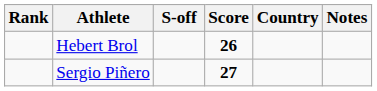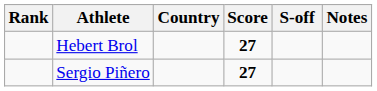columns swapped: Country <-> S-off
Hebert Brol | Score: 26 -> 27
